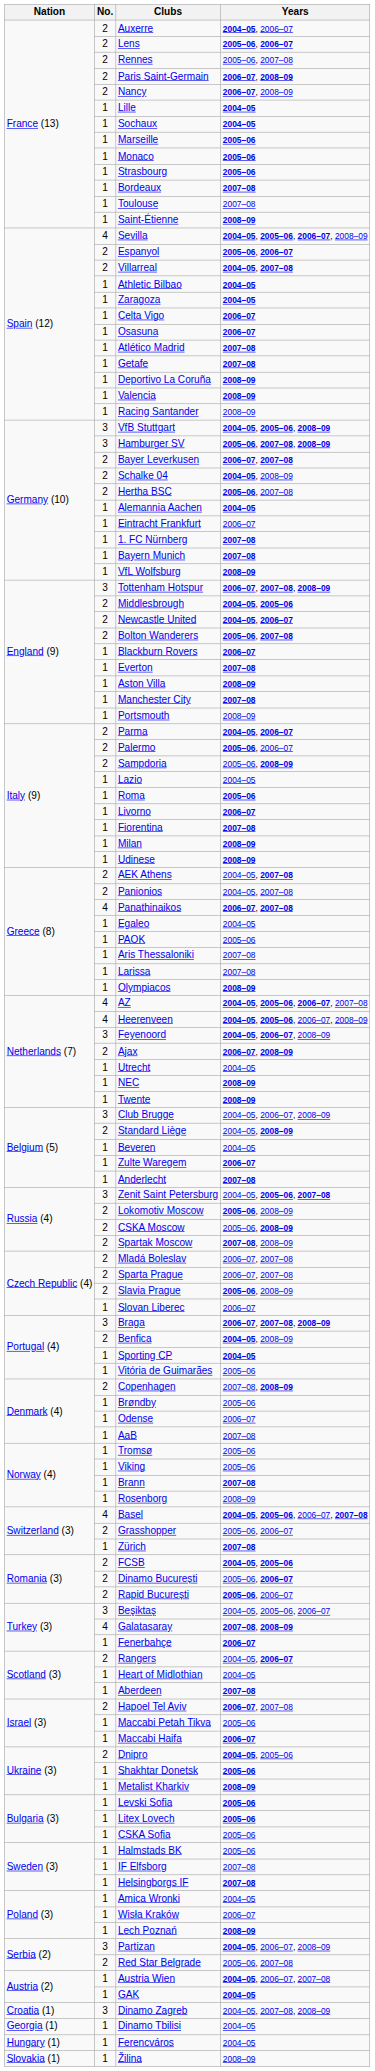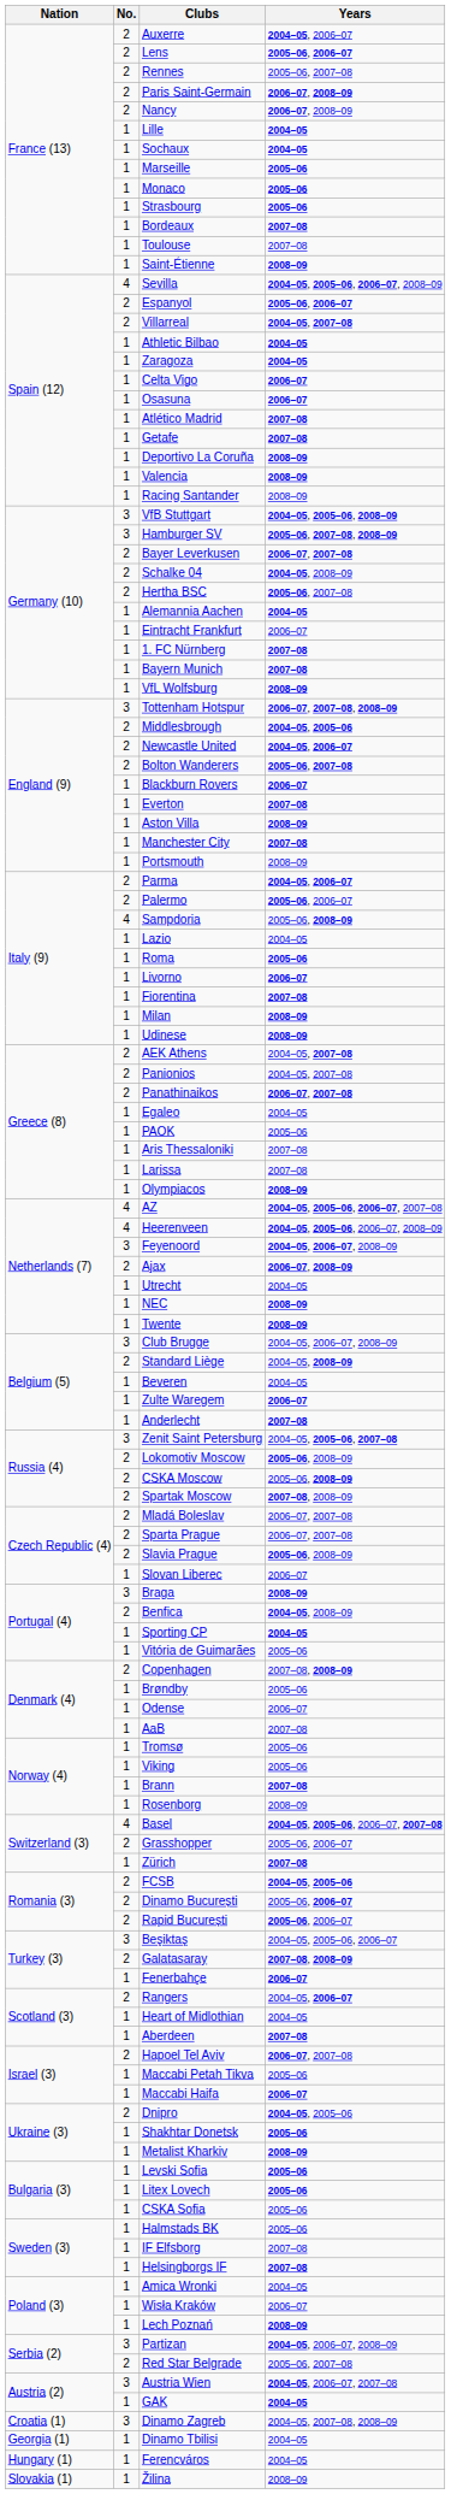Sampdoria | No.: 2 -> 4
Panathinaikos | No.: 4 -> 2
Braga | Years: 2006–07, 2007–08, 2008–09 -> 2008–09
Galatasaray | No.: 4 -> 2
Austria Wien | No.: 1 -> 3
